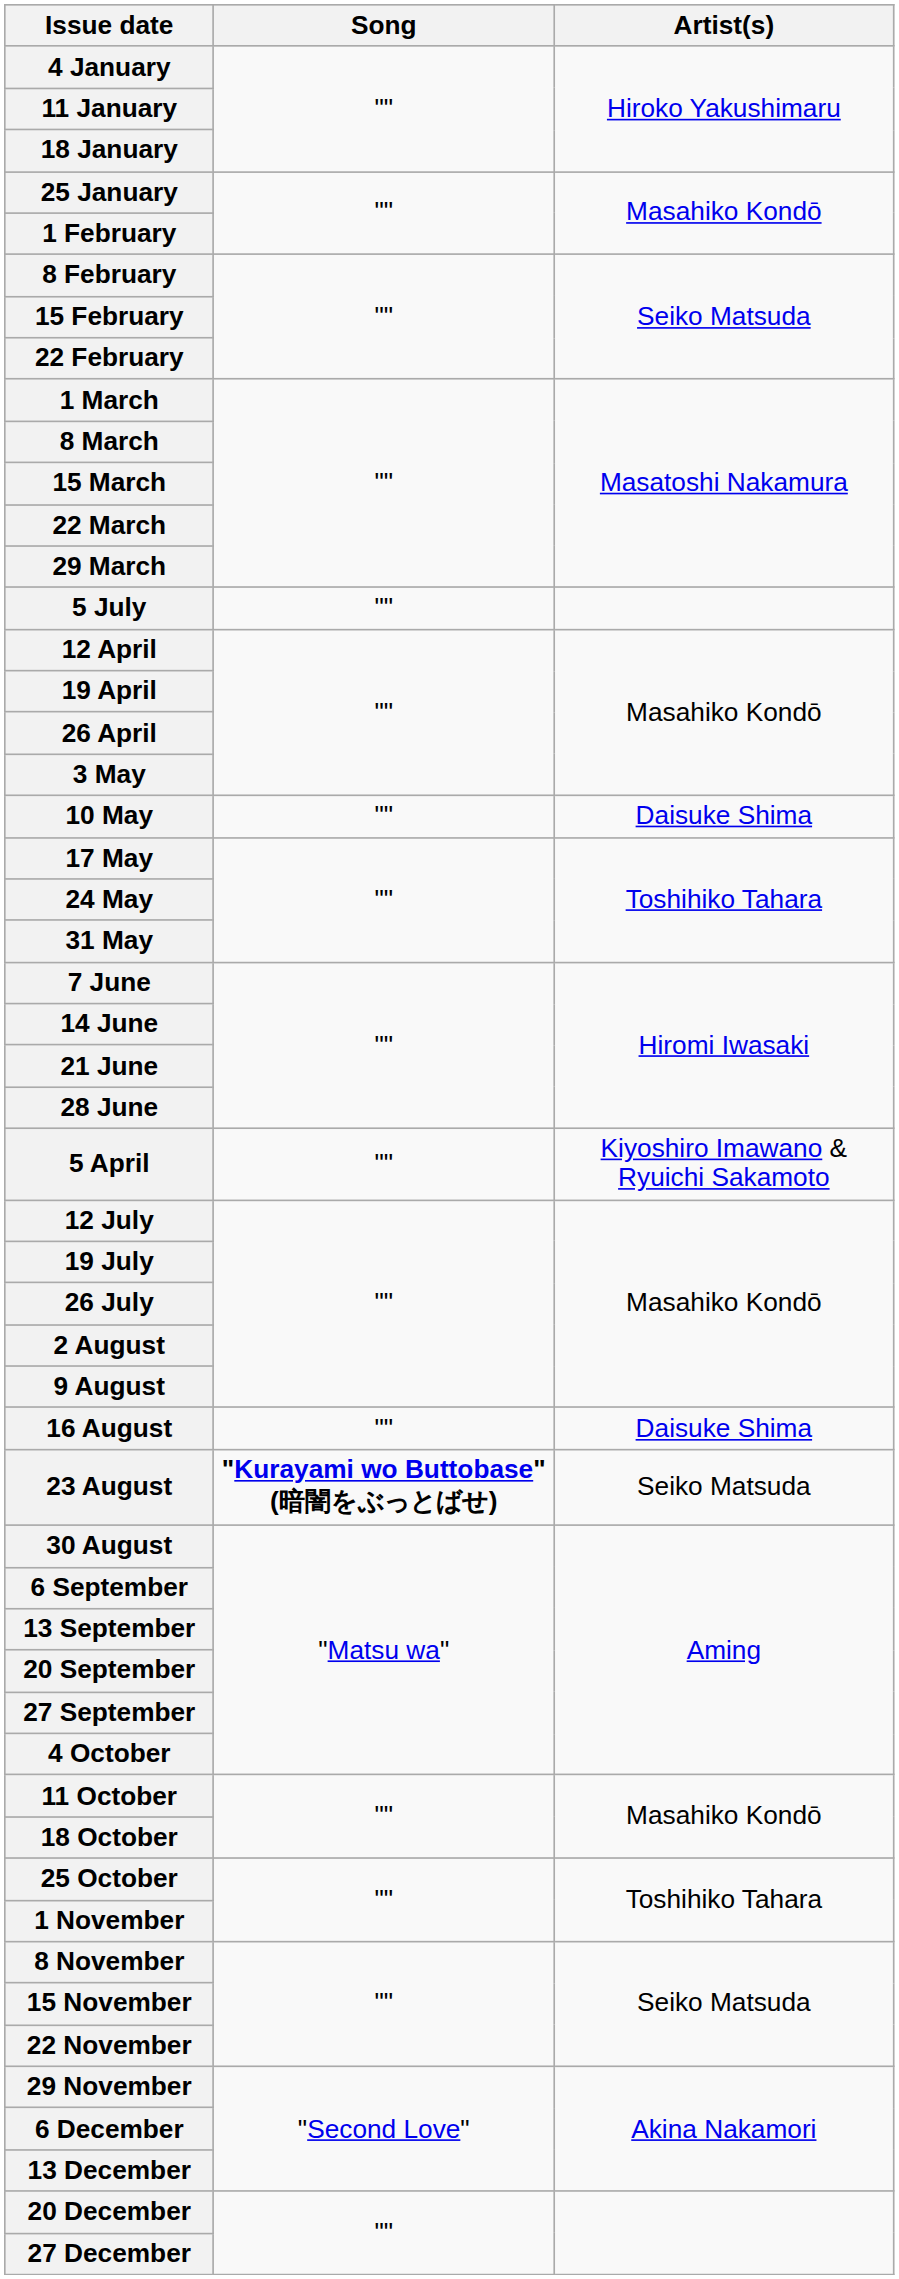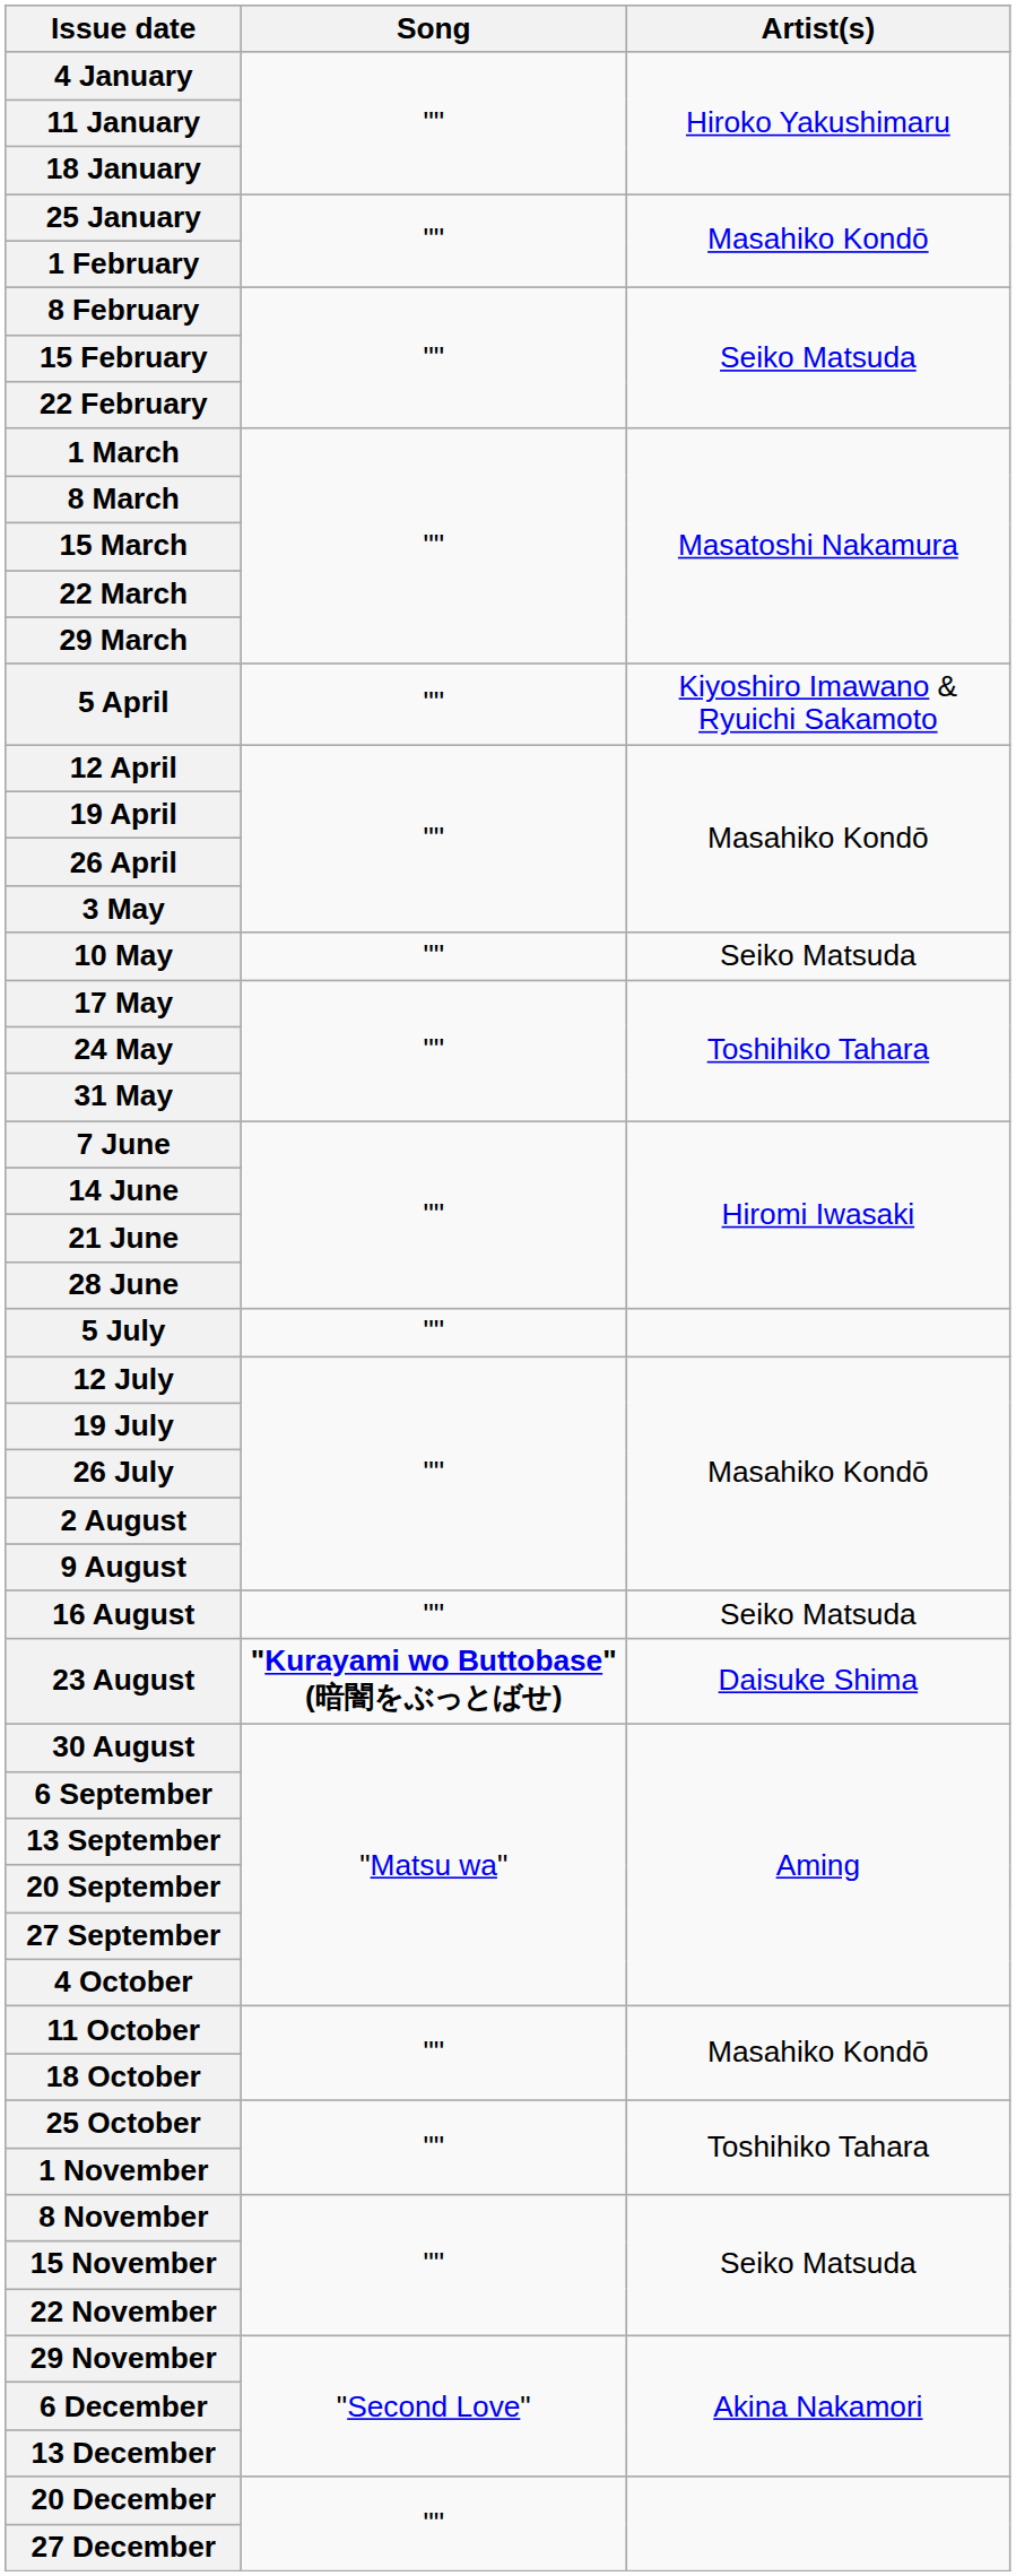rows swapped: 5 April <-> 5 July
10 May | Artist(s): Daisuke Shima -> Seiko Matsuda
16 August | Artist(s): Daisuke Shima -> Seiko Matsuda
23 August | Artist(s): Seiko Matsuda -> Daisuke Shima
